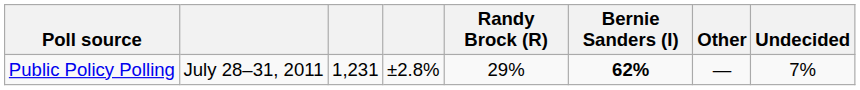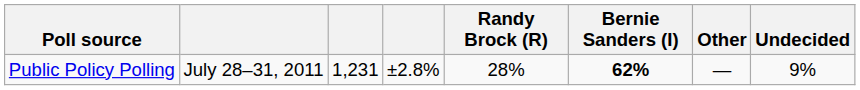Public Policy Polling | Randy Brock (R): 29% -> 28%
Public Policy Polling | Undecided: 7% -> 9%
